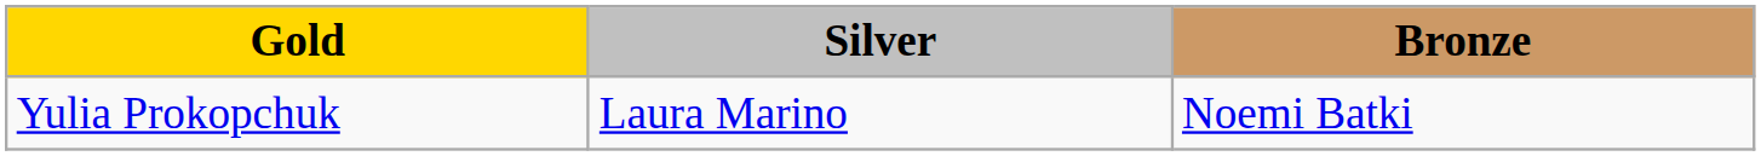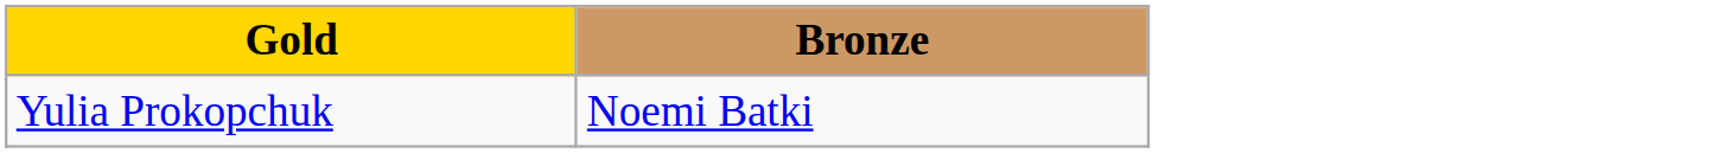- column: Silver | Laura Marino
